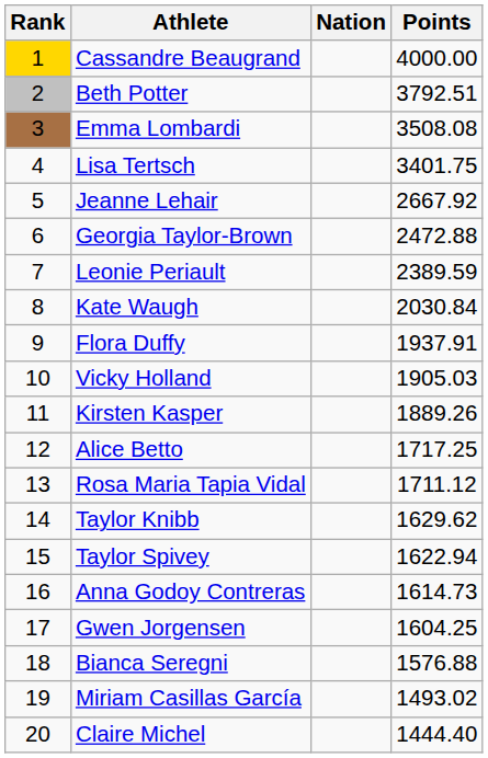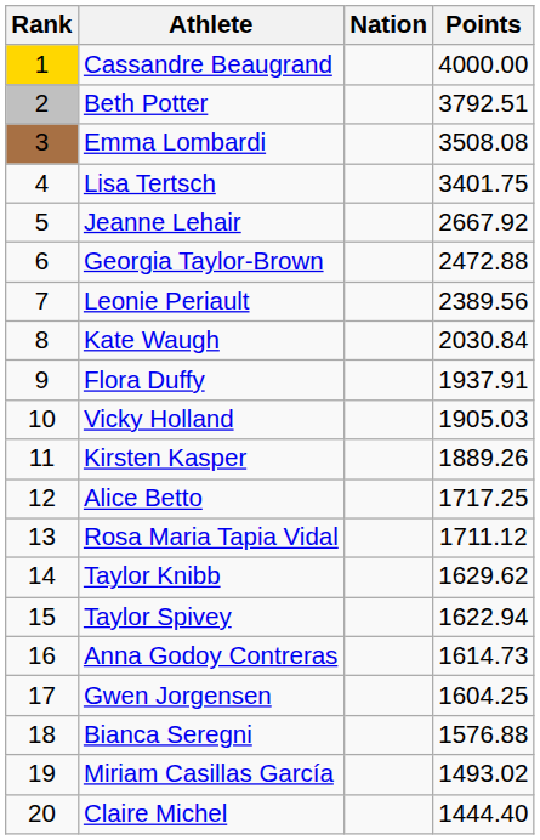Leonie Periault | Points: 2389.59 -> 2389.56
